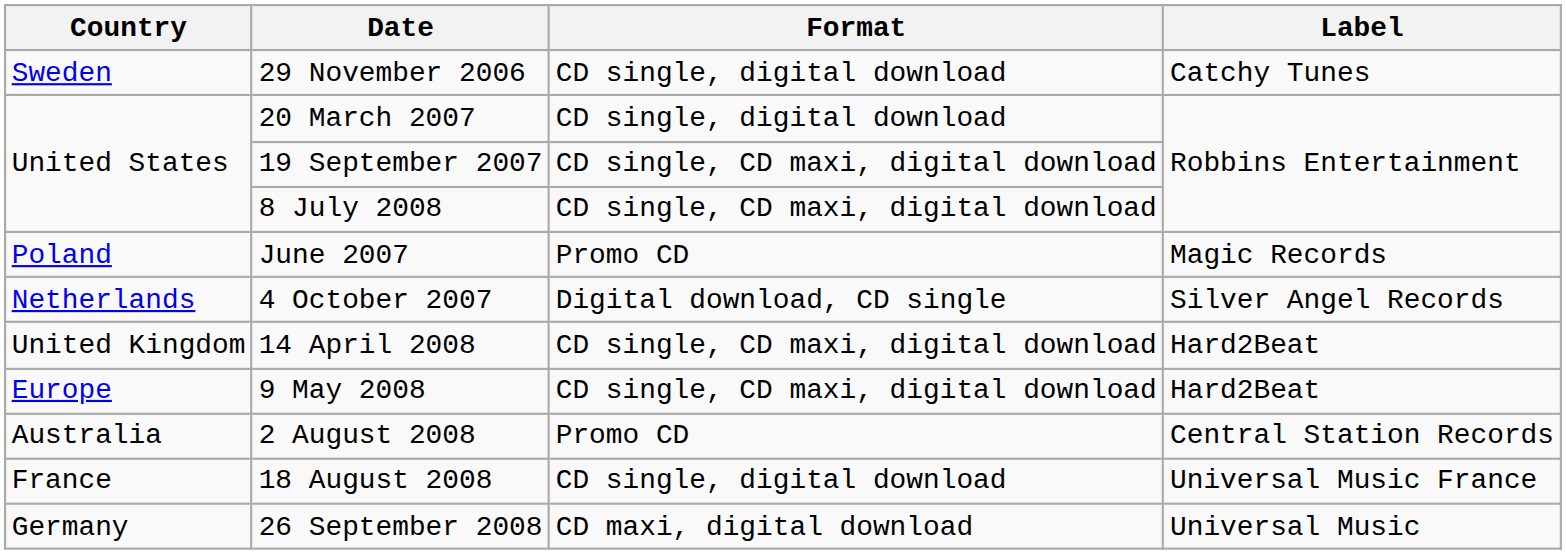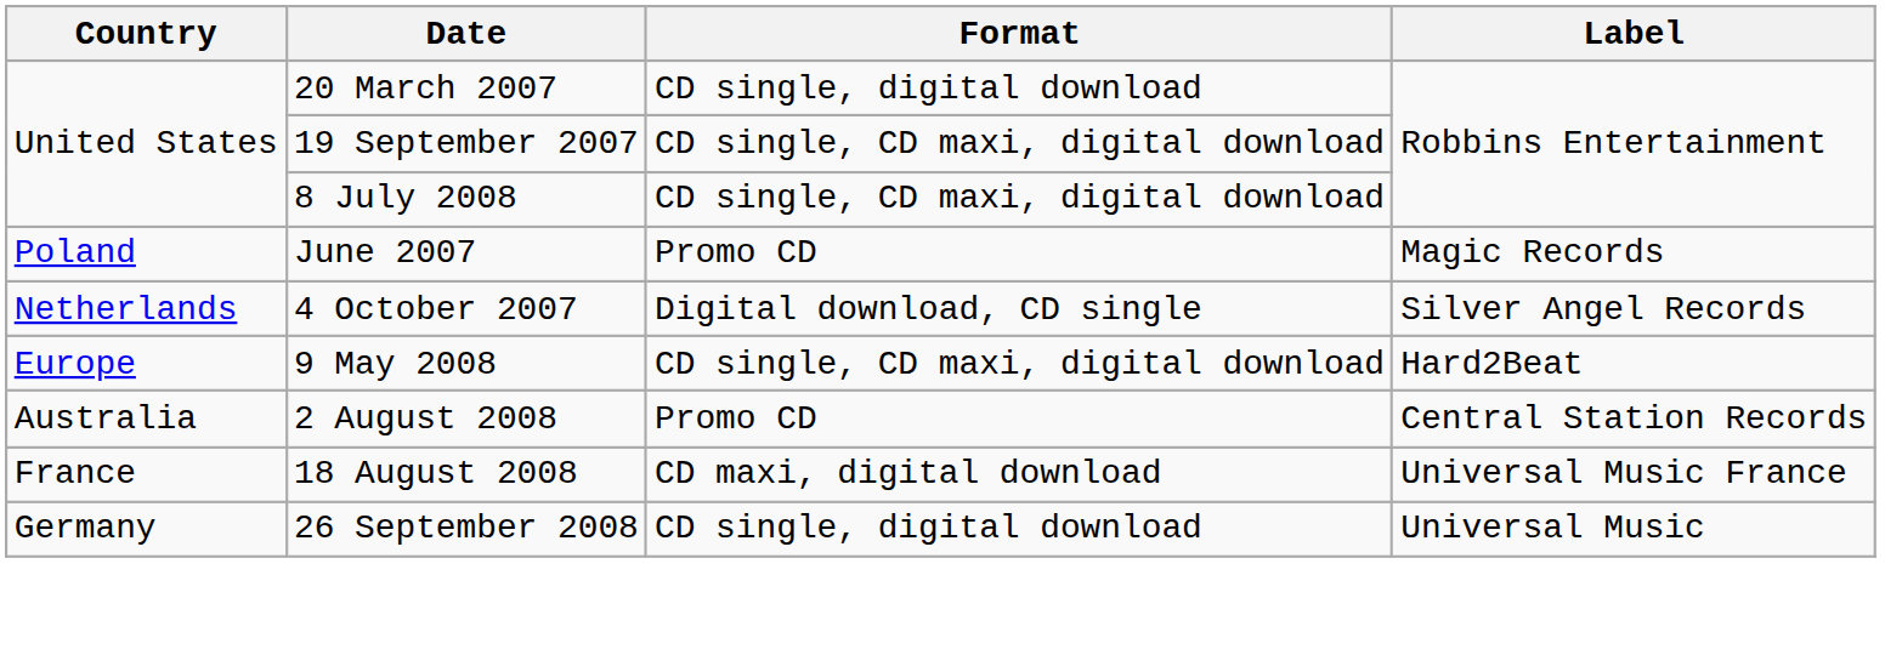- row: Sweden | 29 November 2006 | CD single, digital download | Catchy Tunes
- row: United Kingdom | 14 April 2008 | CD single, CD maxi, digital download | Hard2Beat
18 August 2008 | Format: CD single, digital download -> CD maxi, digital download
26 September 2008 | Format: CD maxi, digital download -> CD single, digital download
